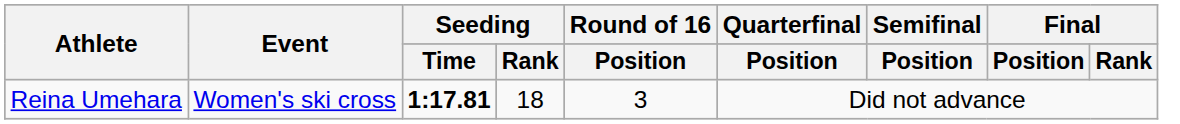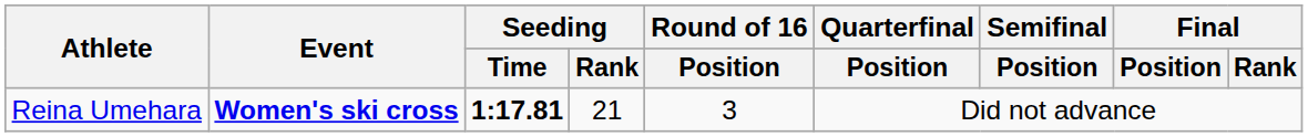Reina Umehara | Event: normal -> bold
Reina Umehara | Seeding / Rank: 18 -> 21
